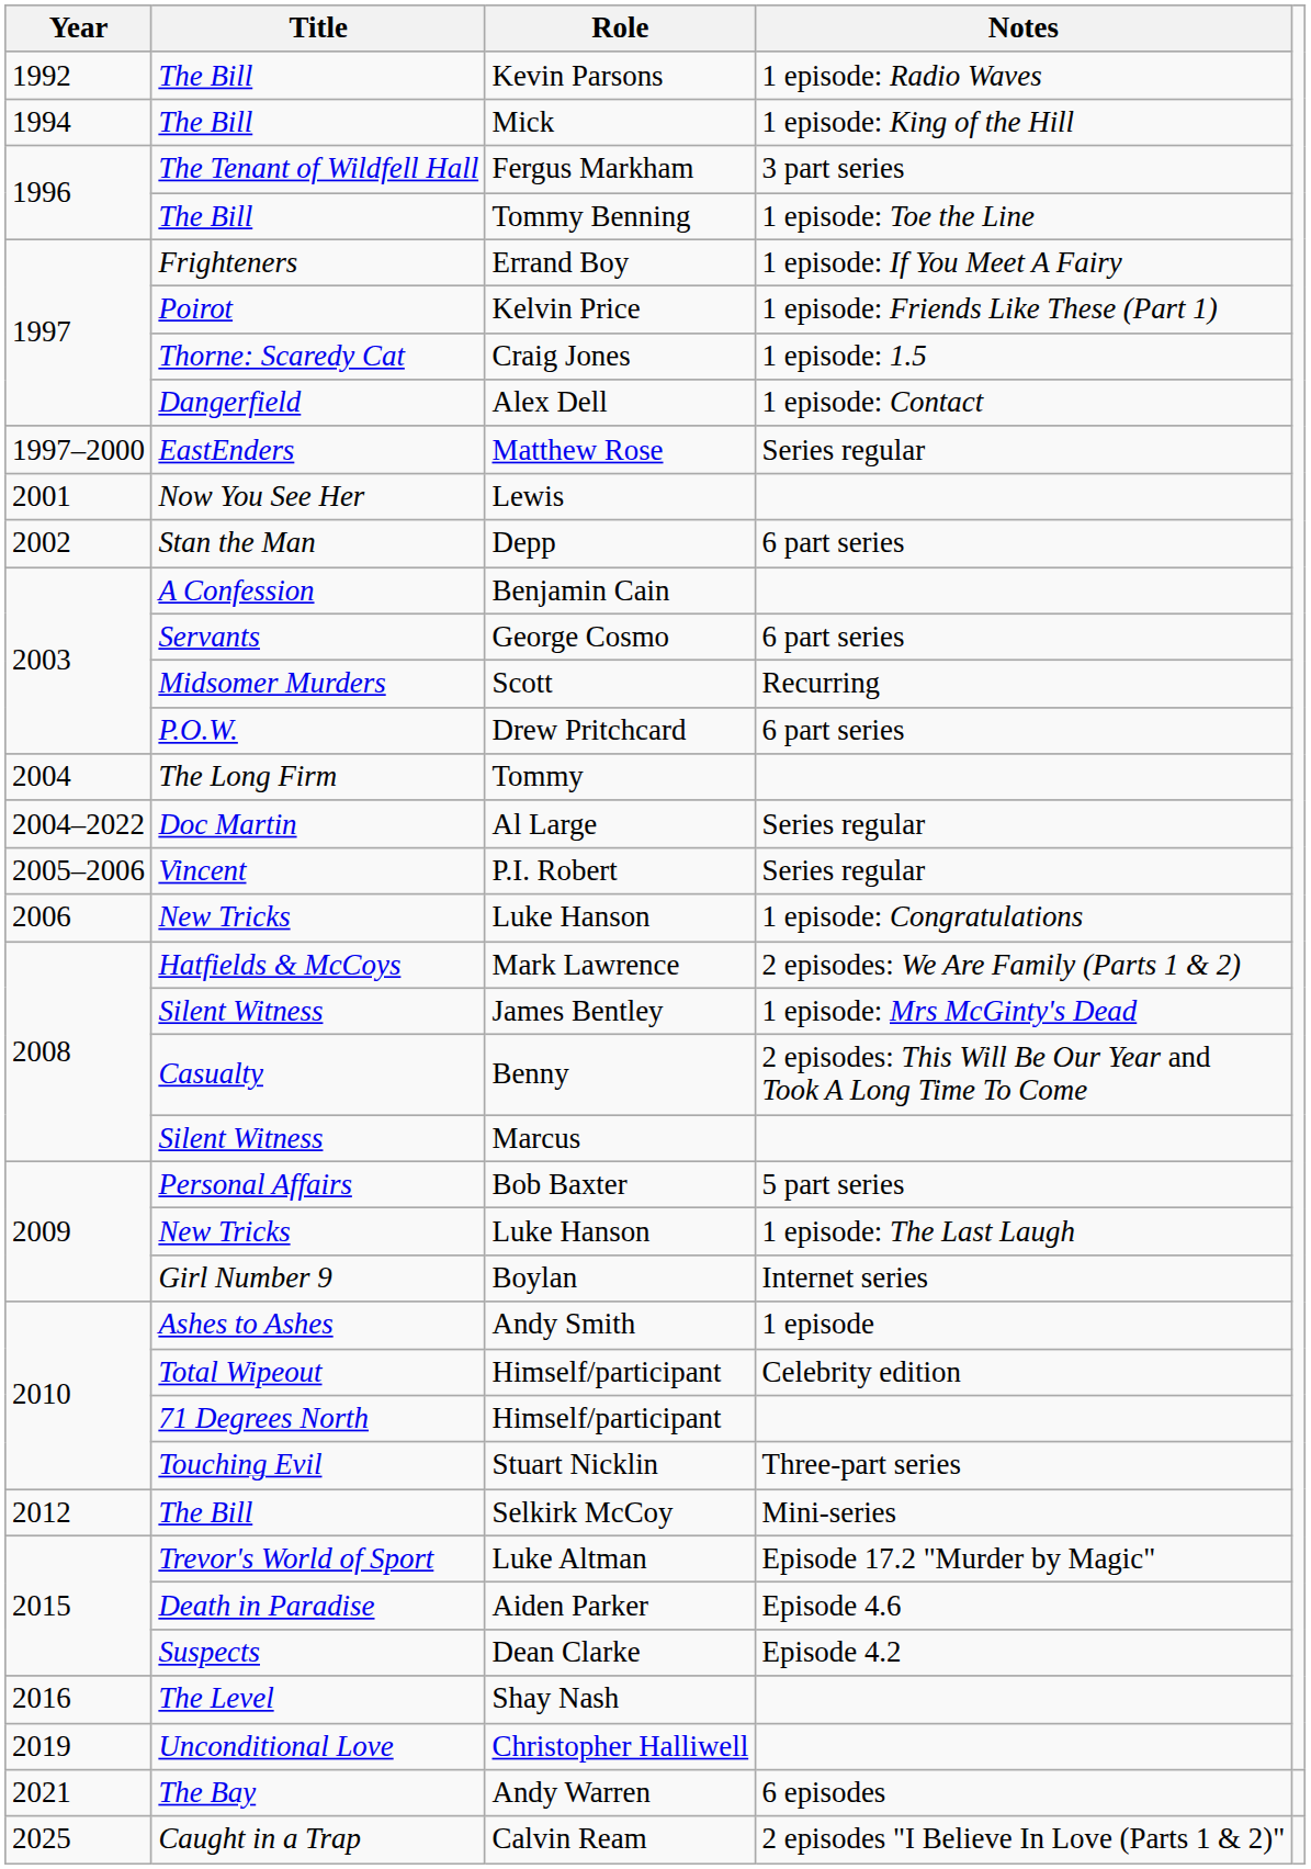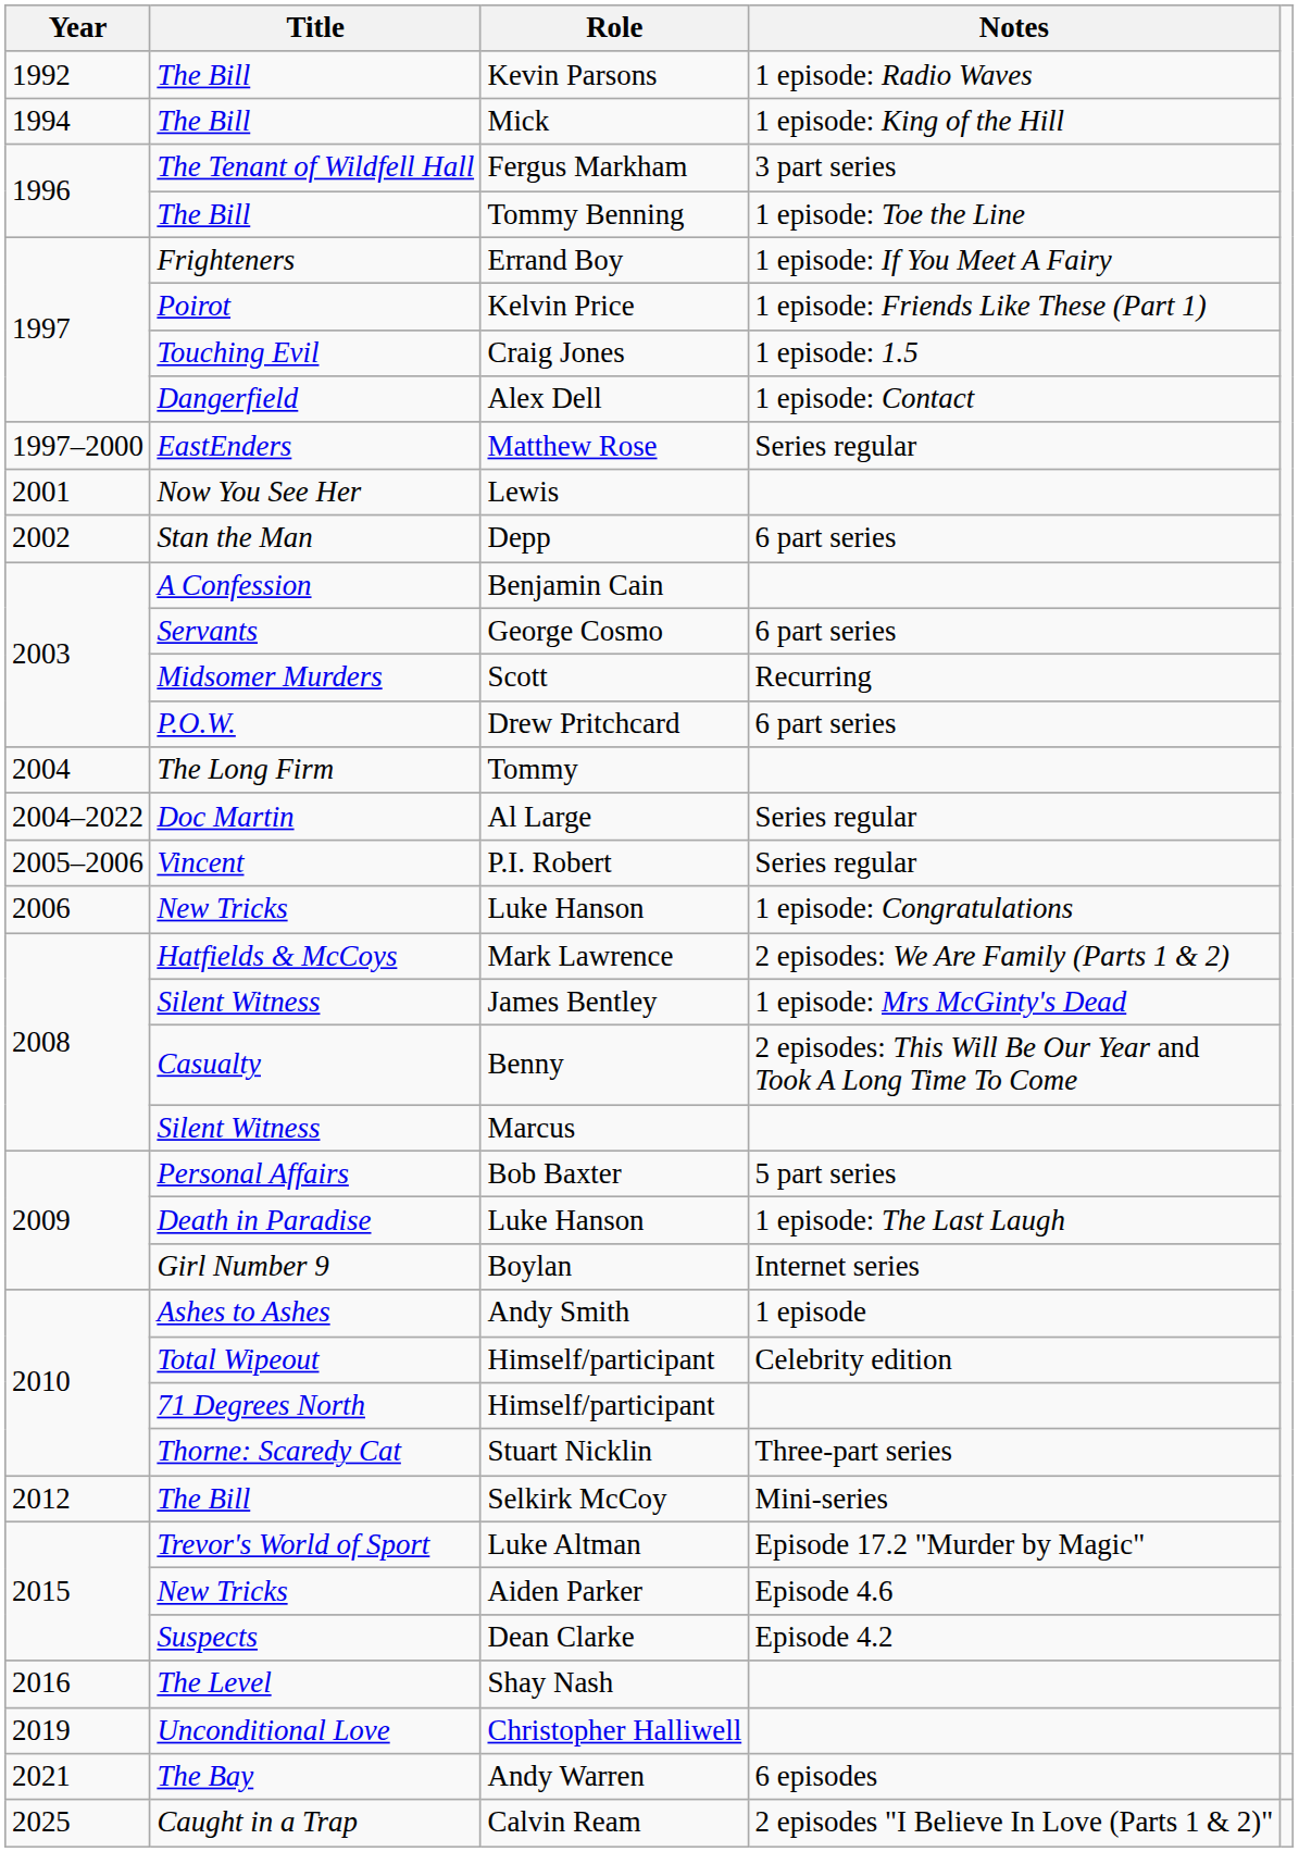Craig Jones | Title: Thorne: Scaredy Cat -> Touching Evil
Luke Hanson / 1 episode: The Last Laugh | Title: New Tricks -> Death in Paradise
Stuart Nicklin | Title: Touching Evil -> Thorne: Scaredy Cat
Aiden Parker | Title: Death in Paradise -> New Tricks
